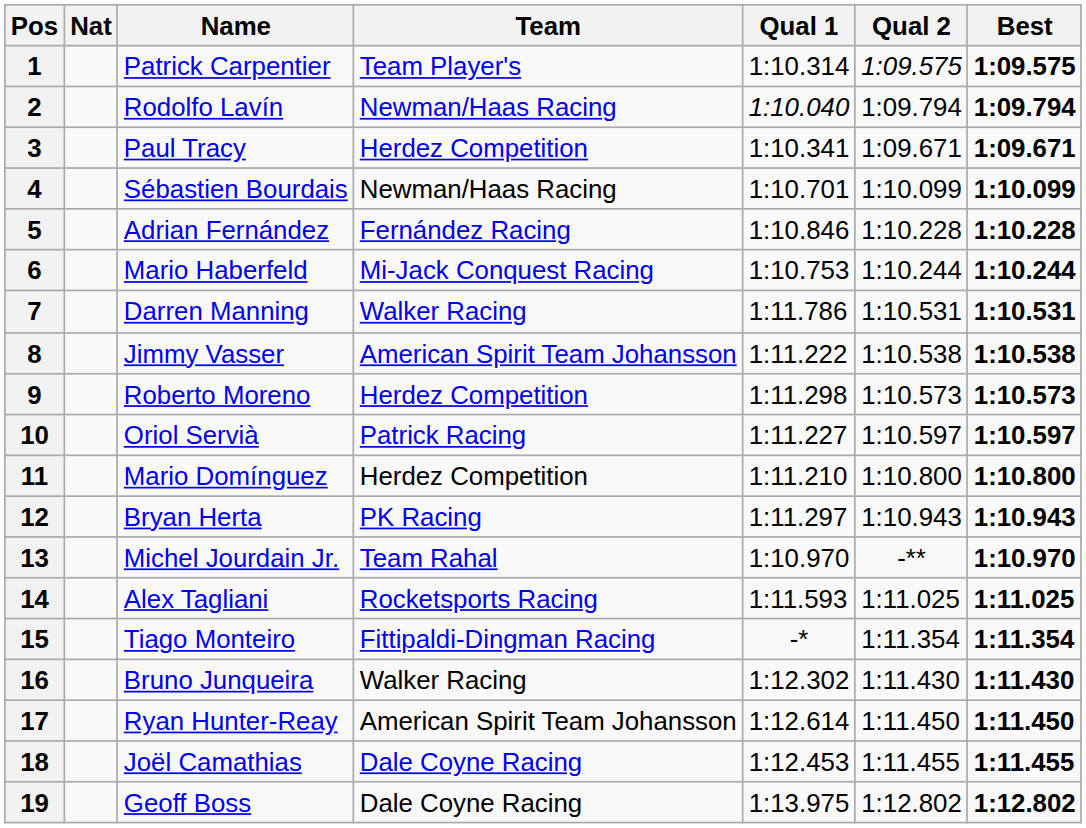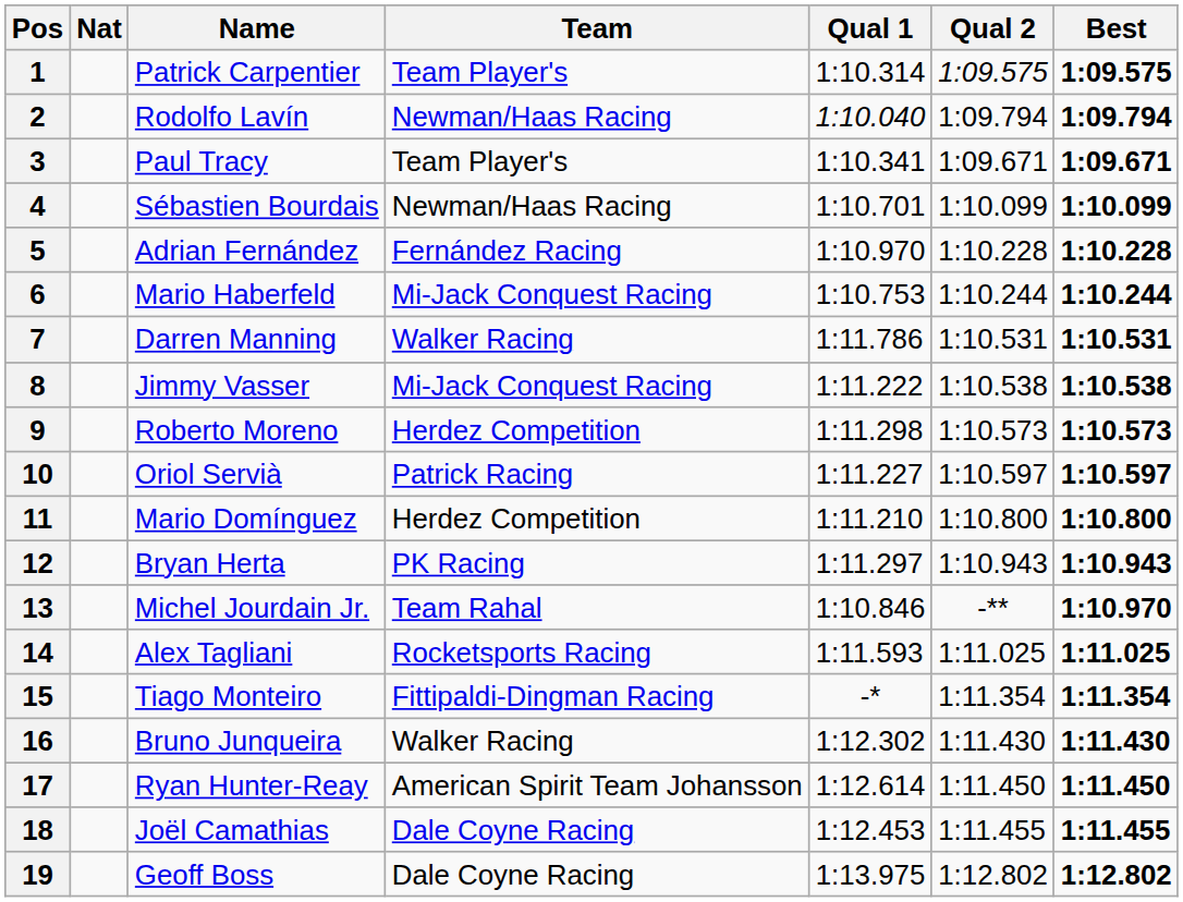3 | Team: Herdez Competition -> Team Player's
5 | Qual 1: 1:10.846 -> 1:10.970
8 | Team: American Spirit Team Johansson -> Mi-Jack Conquest Racing
13 | Qual 1: 1:10.970 -> 1:10.846
